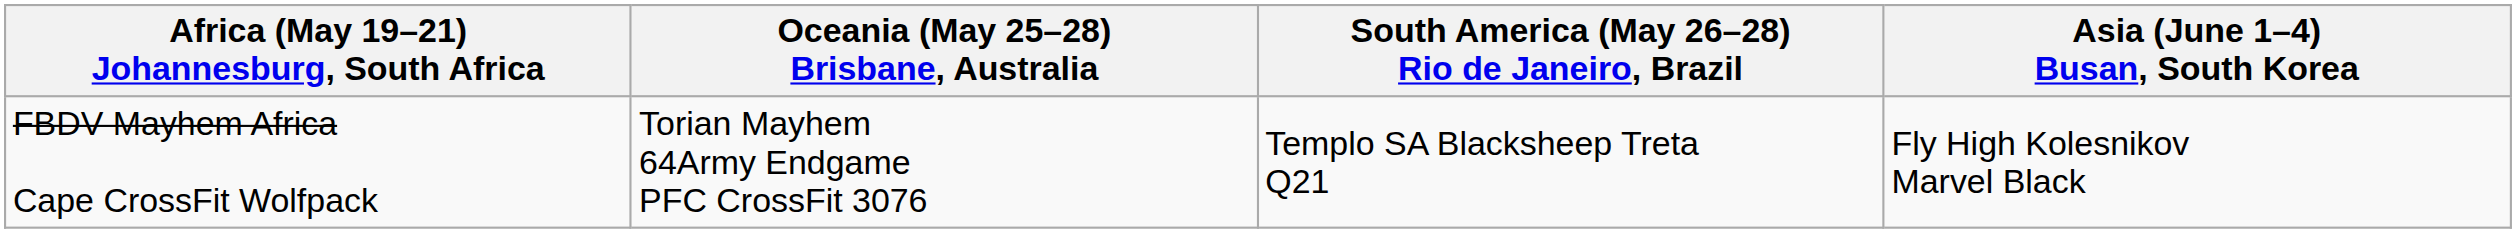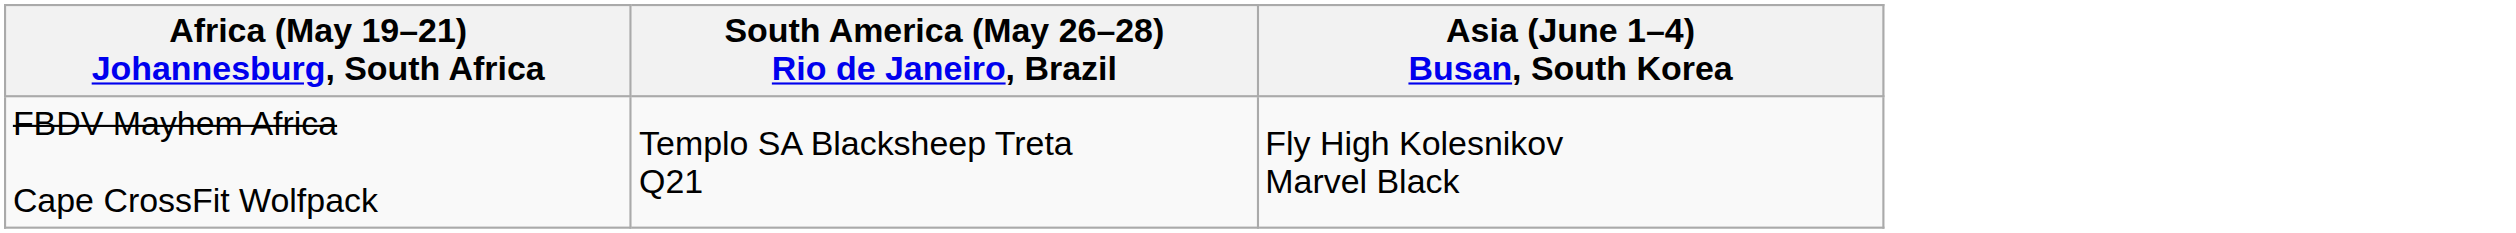- column: Oceania (May 25–28) Brisbane, Australia | Torian Mayhem 64Army Endgame PFC CrossFit 3076
